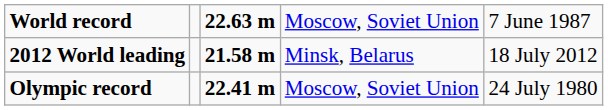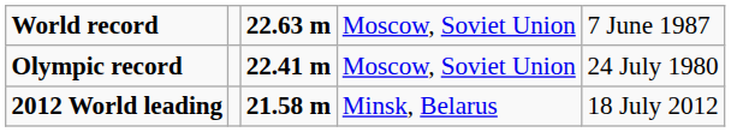rows swapped: Olympic record <-> 2012 World leading
